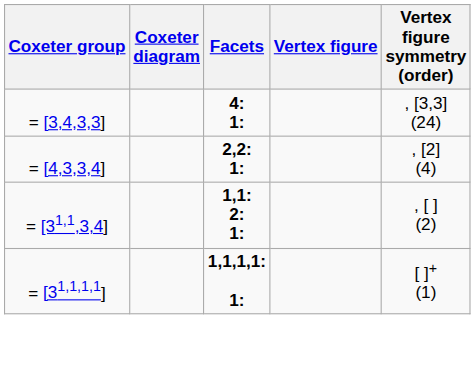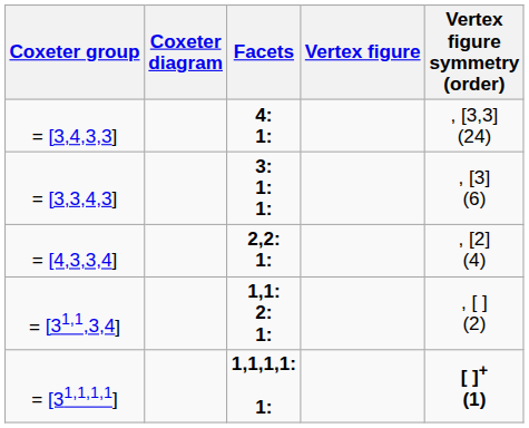+ row: = [3,3,4,3] | 3: 1: 1: | , [3] (6)
= [31,1,1,1] | Vertex figure symmetry (order): normal -> bold
